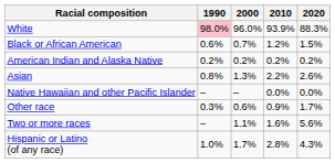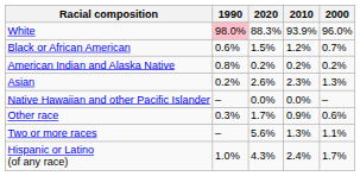columns swapped: 2000 <-> 2020
American Indian and Alaska Native | 1990: 0.2% -> 0.8%
Asian | 1990: 0.8% -> 0.2%
Asian | 2010: 2.2% -> 2.3%
Two or more races | 2010: 1.6% -> 1.3%
Hispanic or Latino (of any race) | 2010: 2.8% -> 2.4%
